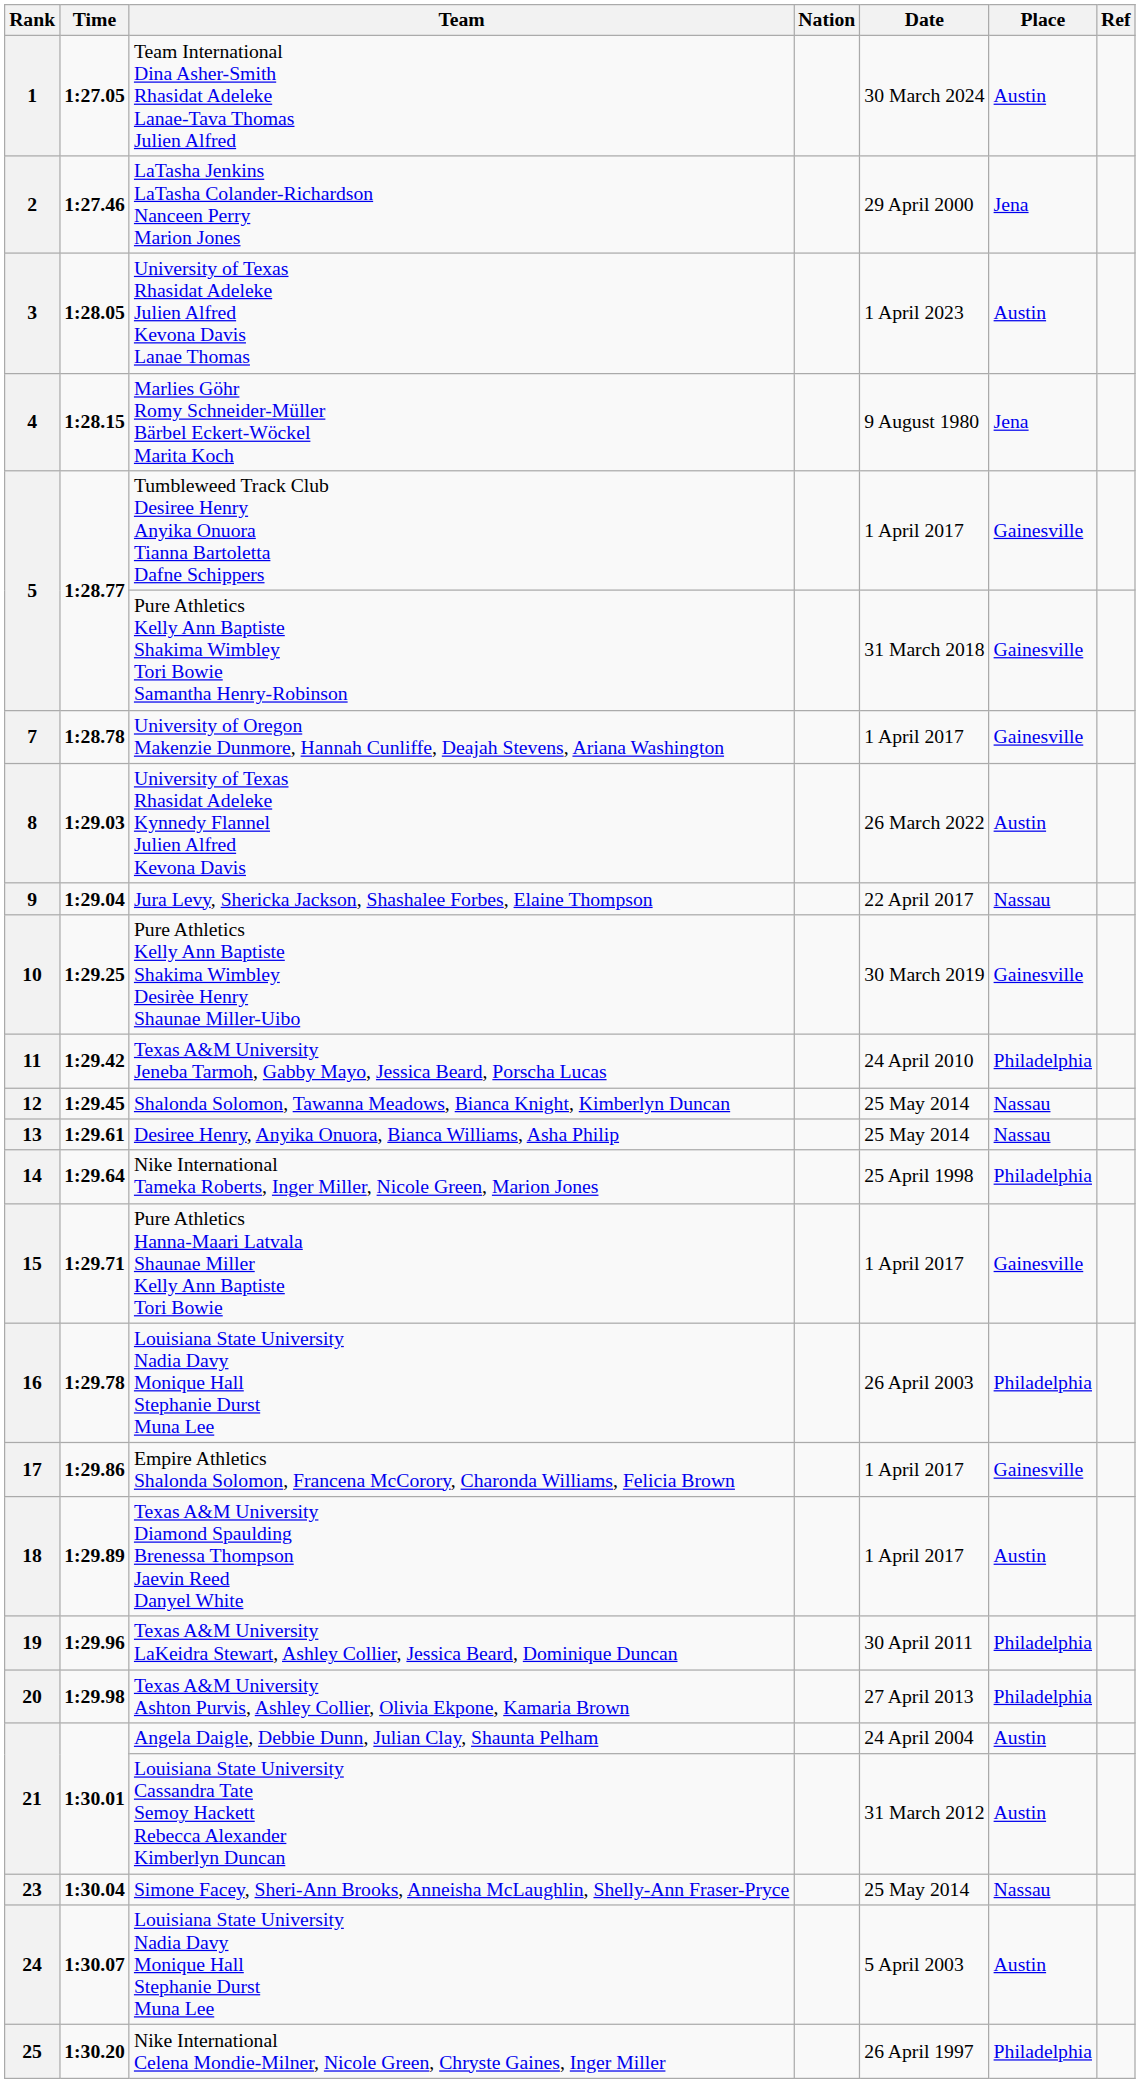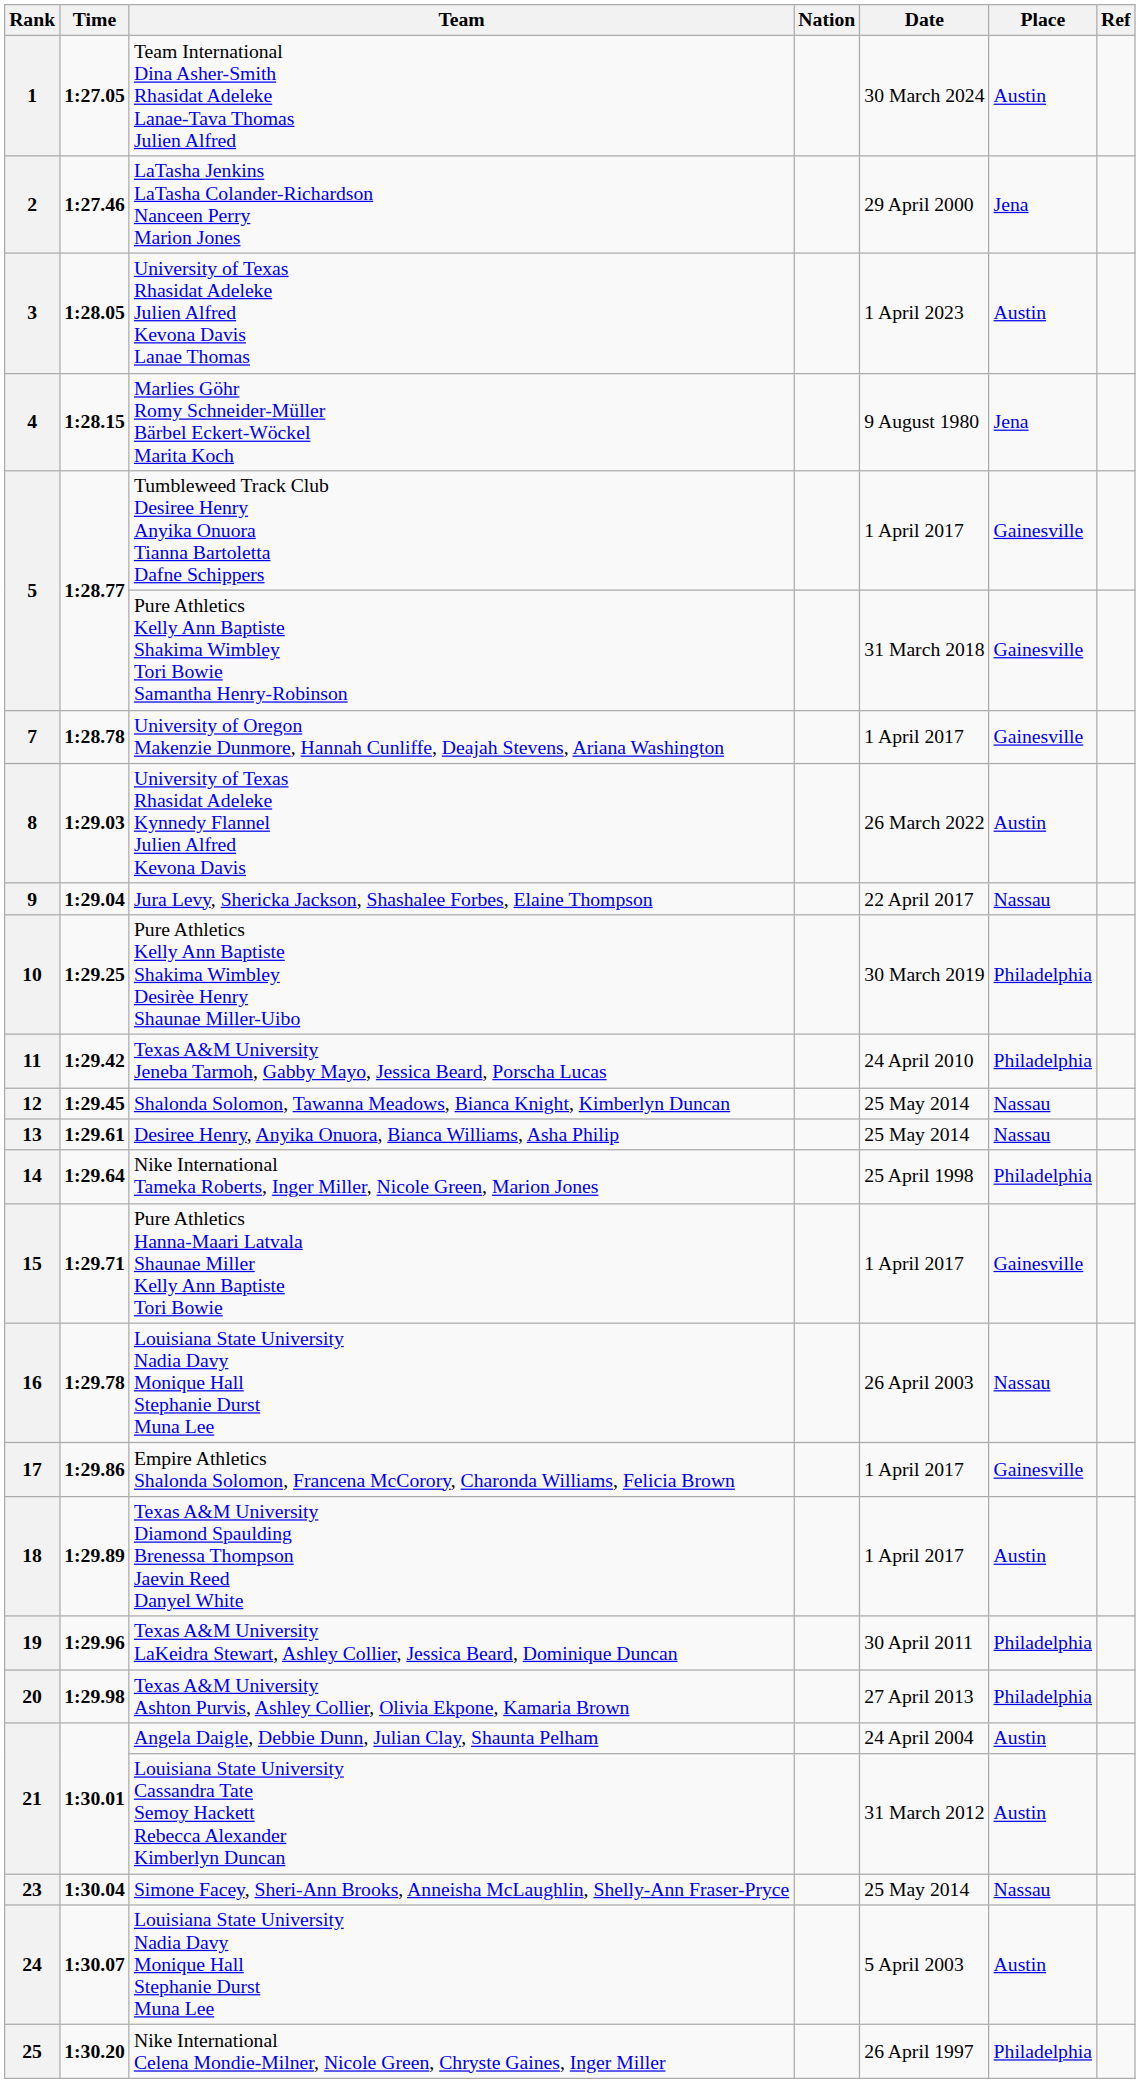10 | Place: Gainesville -> Philadelphia
16 | Place: Philadelphia -> Nassau
